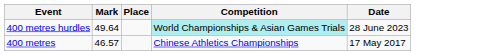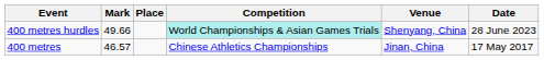+ column: Venue | Shenyang, China | Jinan, China
400 metres hurdles | Mark: 49.64 -> 49.66
